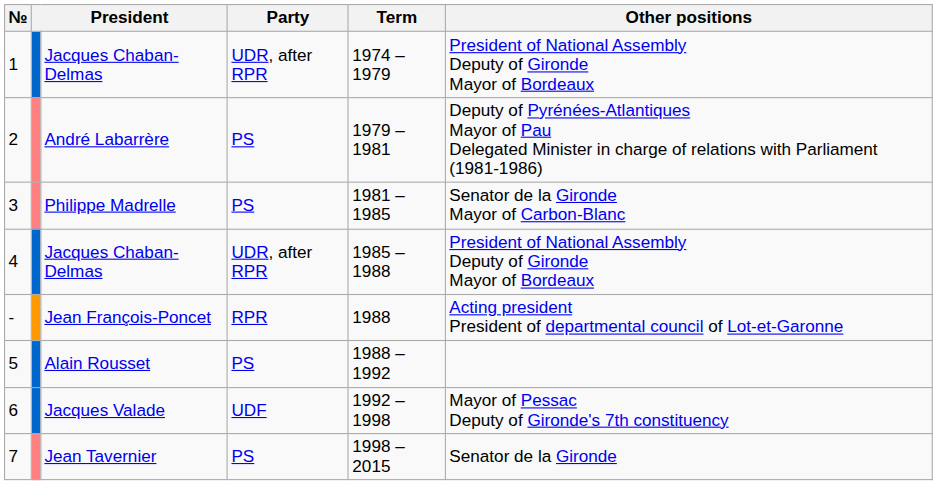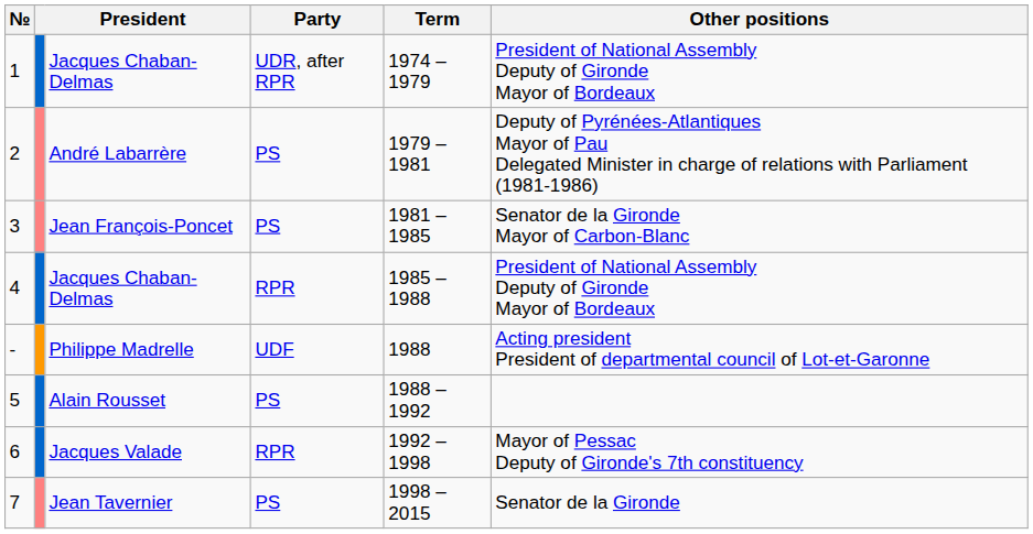3 | column 3: Philippe Madrelle -> Jean François-Poncet
4 | Party: UDR, after RPR -> RPR
- | column 3: Jean François-Poncet -> Philippe Madrelle
- | Party: RPR -> UDF
6 | Party: UDF -> RPR
